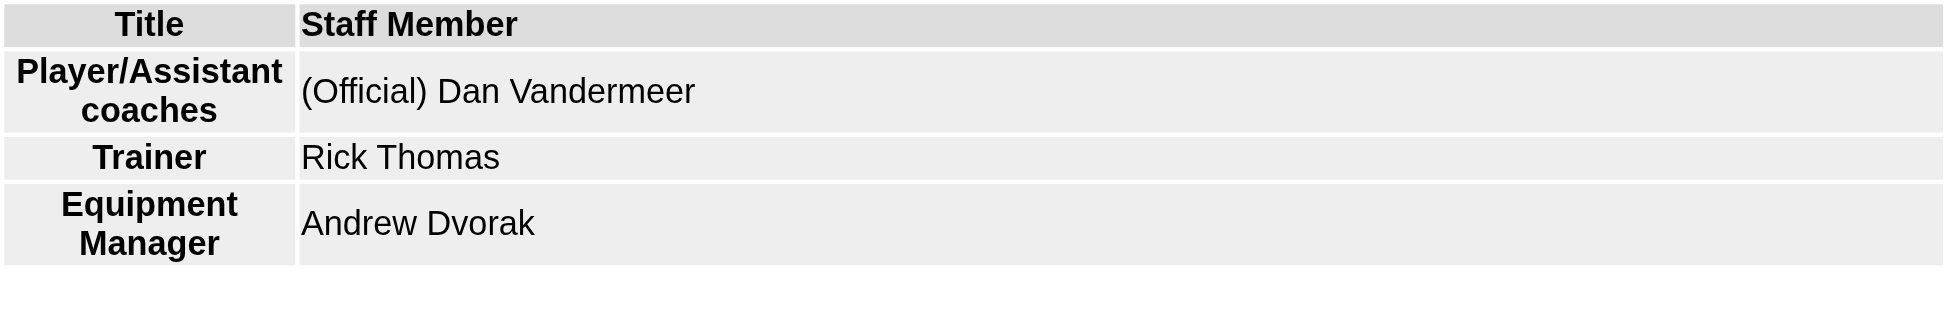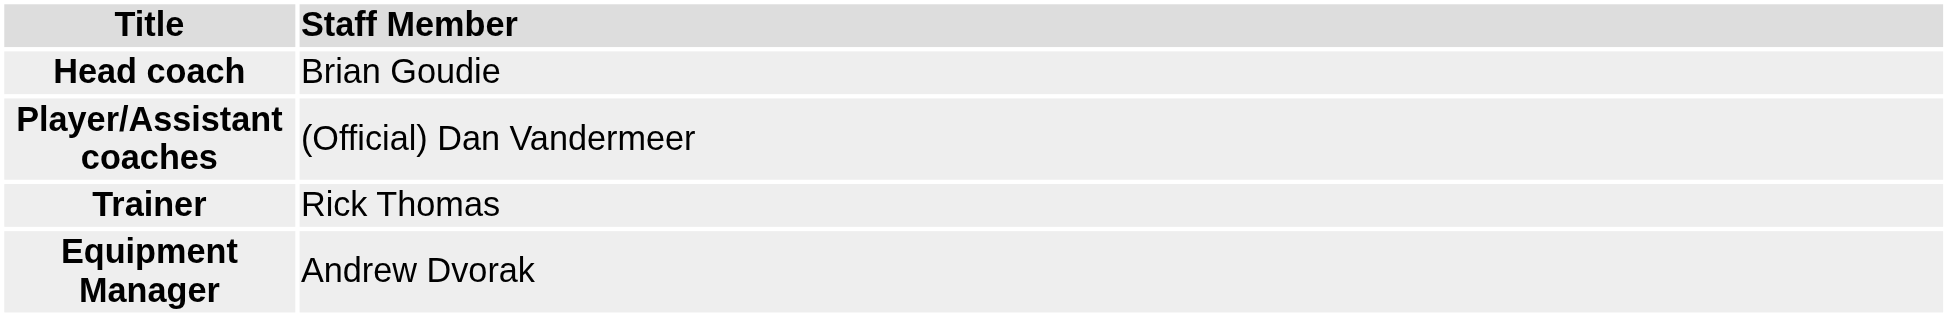+ row: Head coach | Brian Goudie
